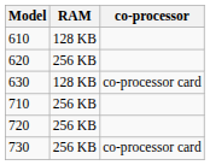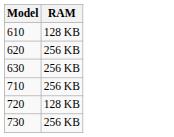- column: co-processor | co-processor card | co-processor card
630 | RAM: 128 KB -> 256 KB
720 | RAM: 256 KB -> 128 KB
